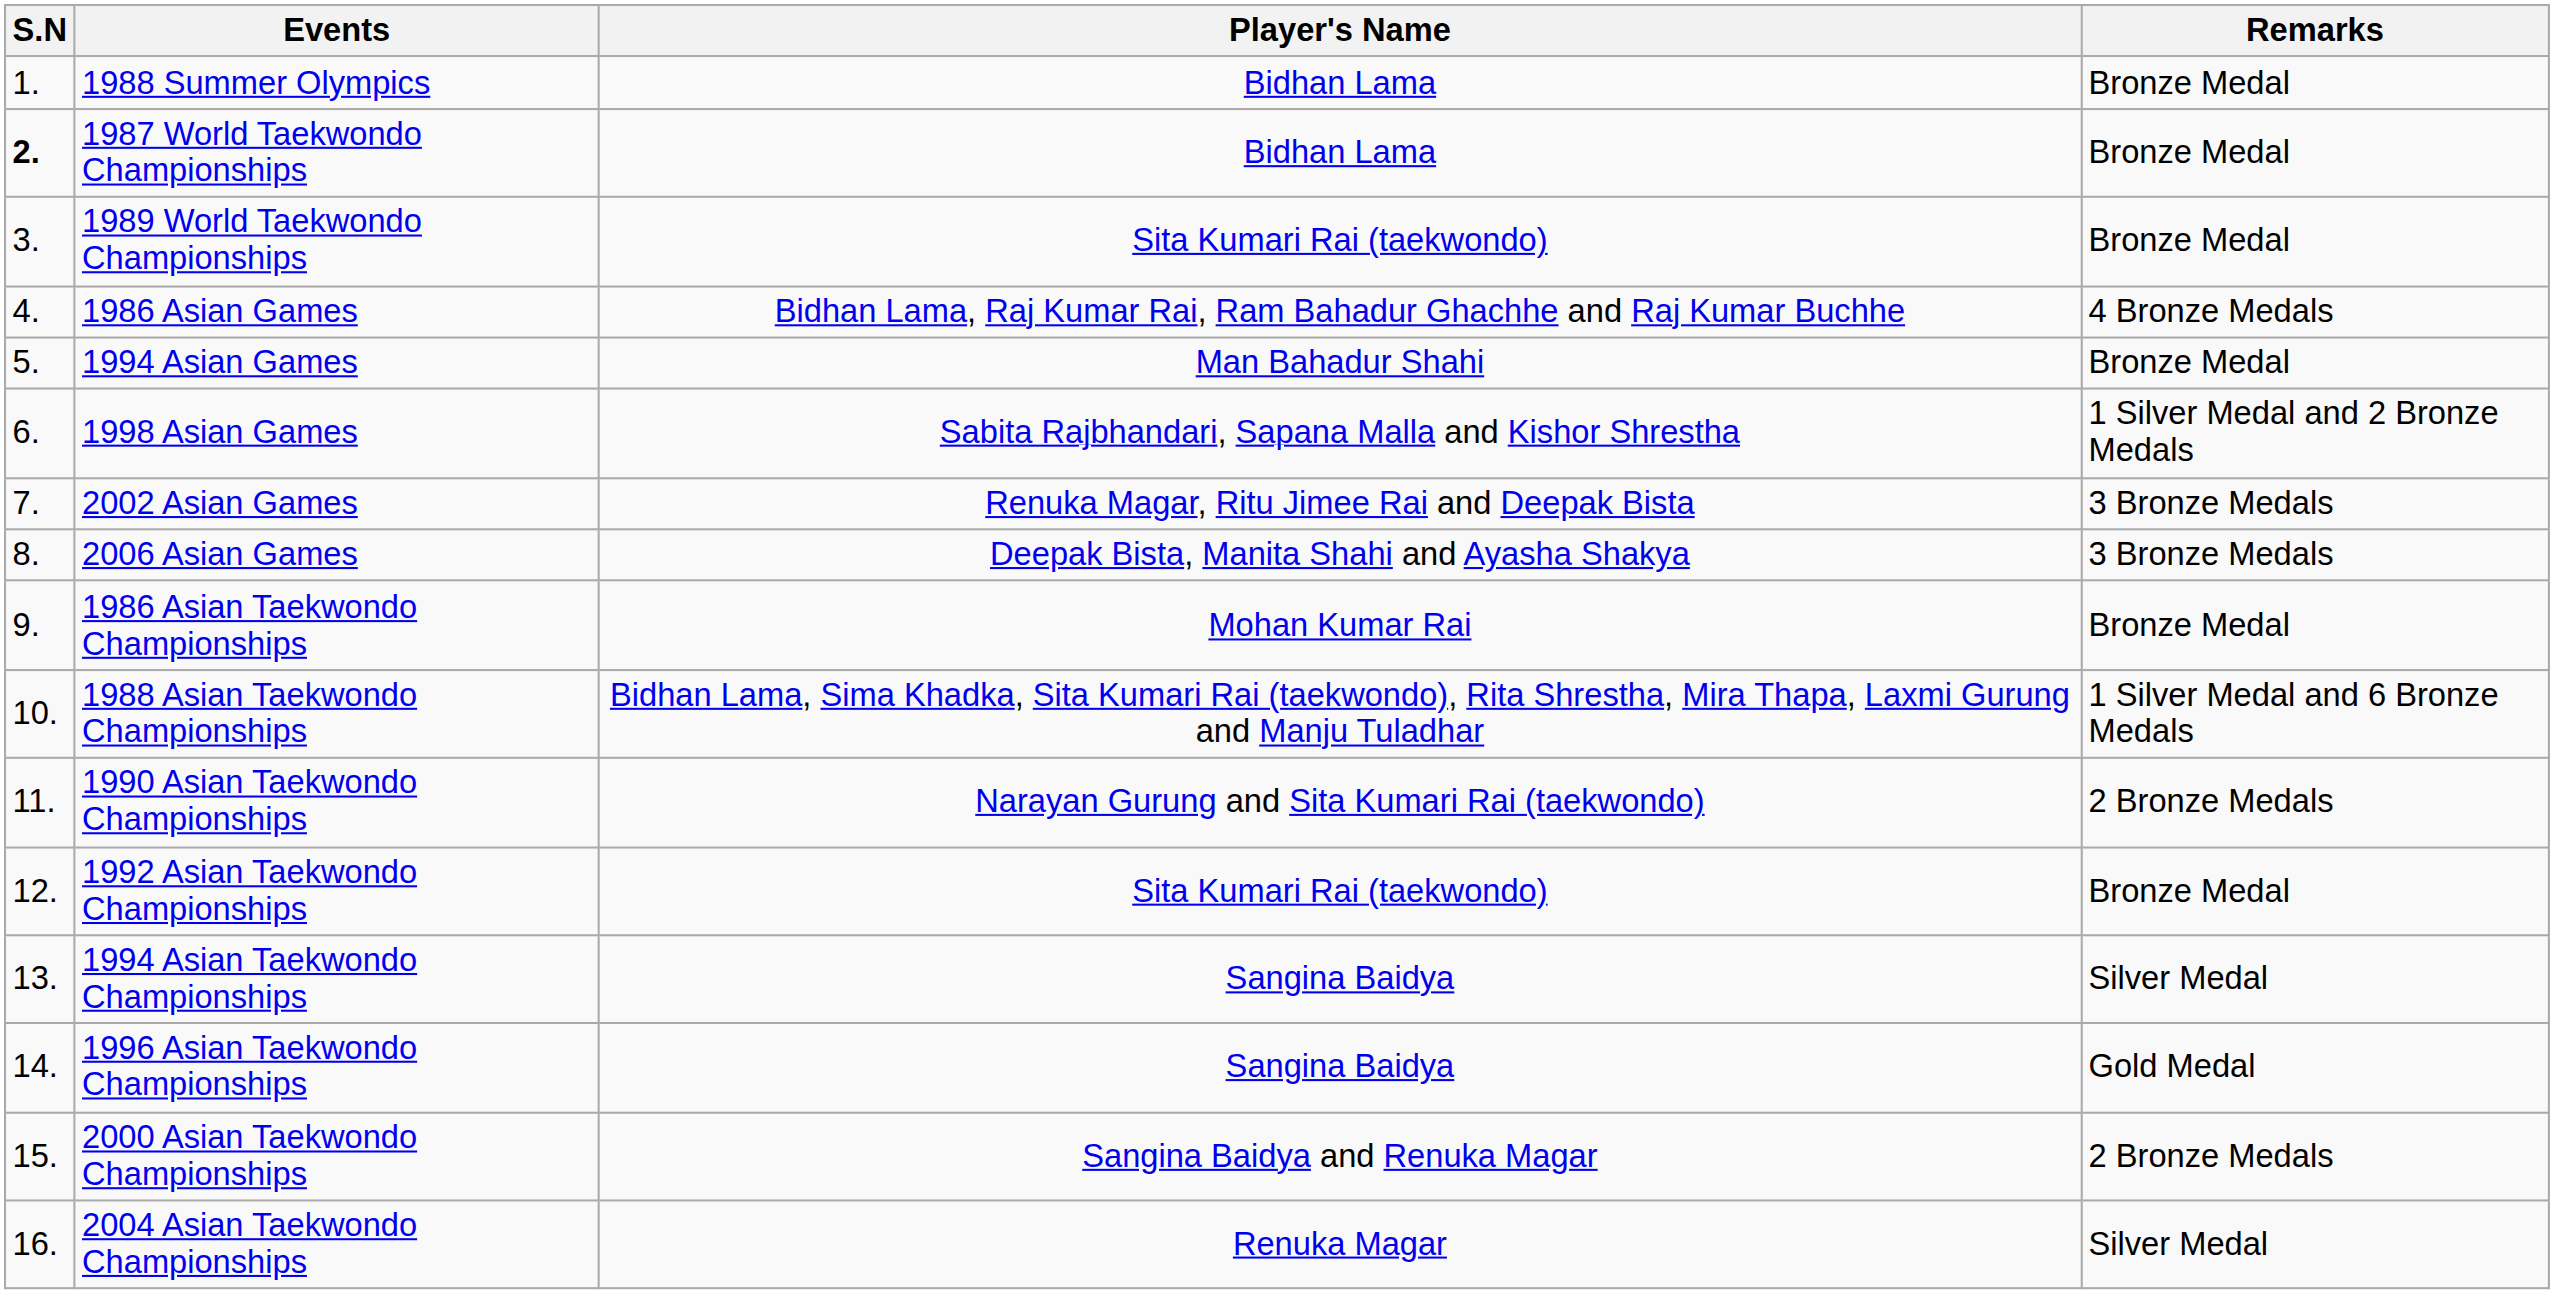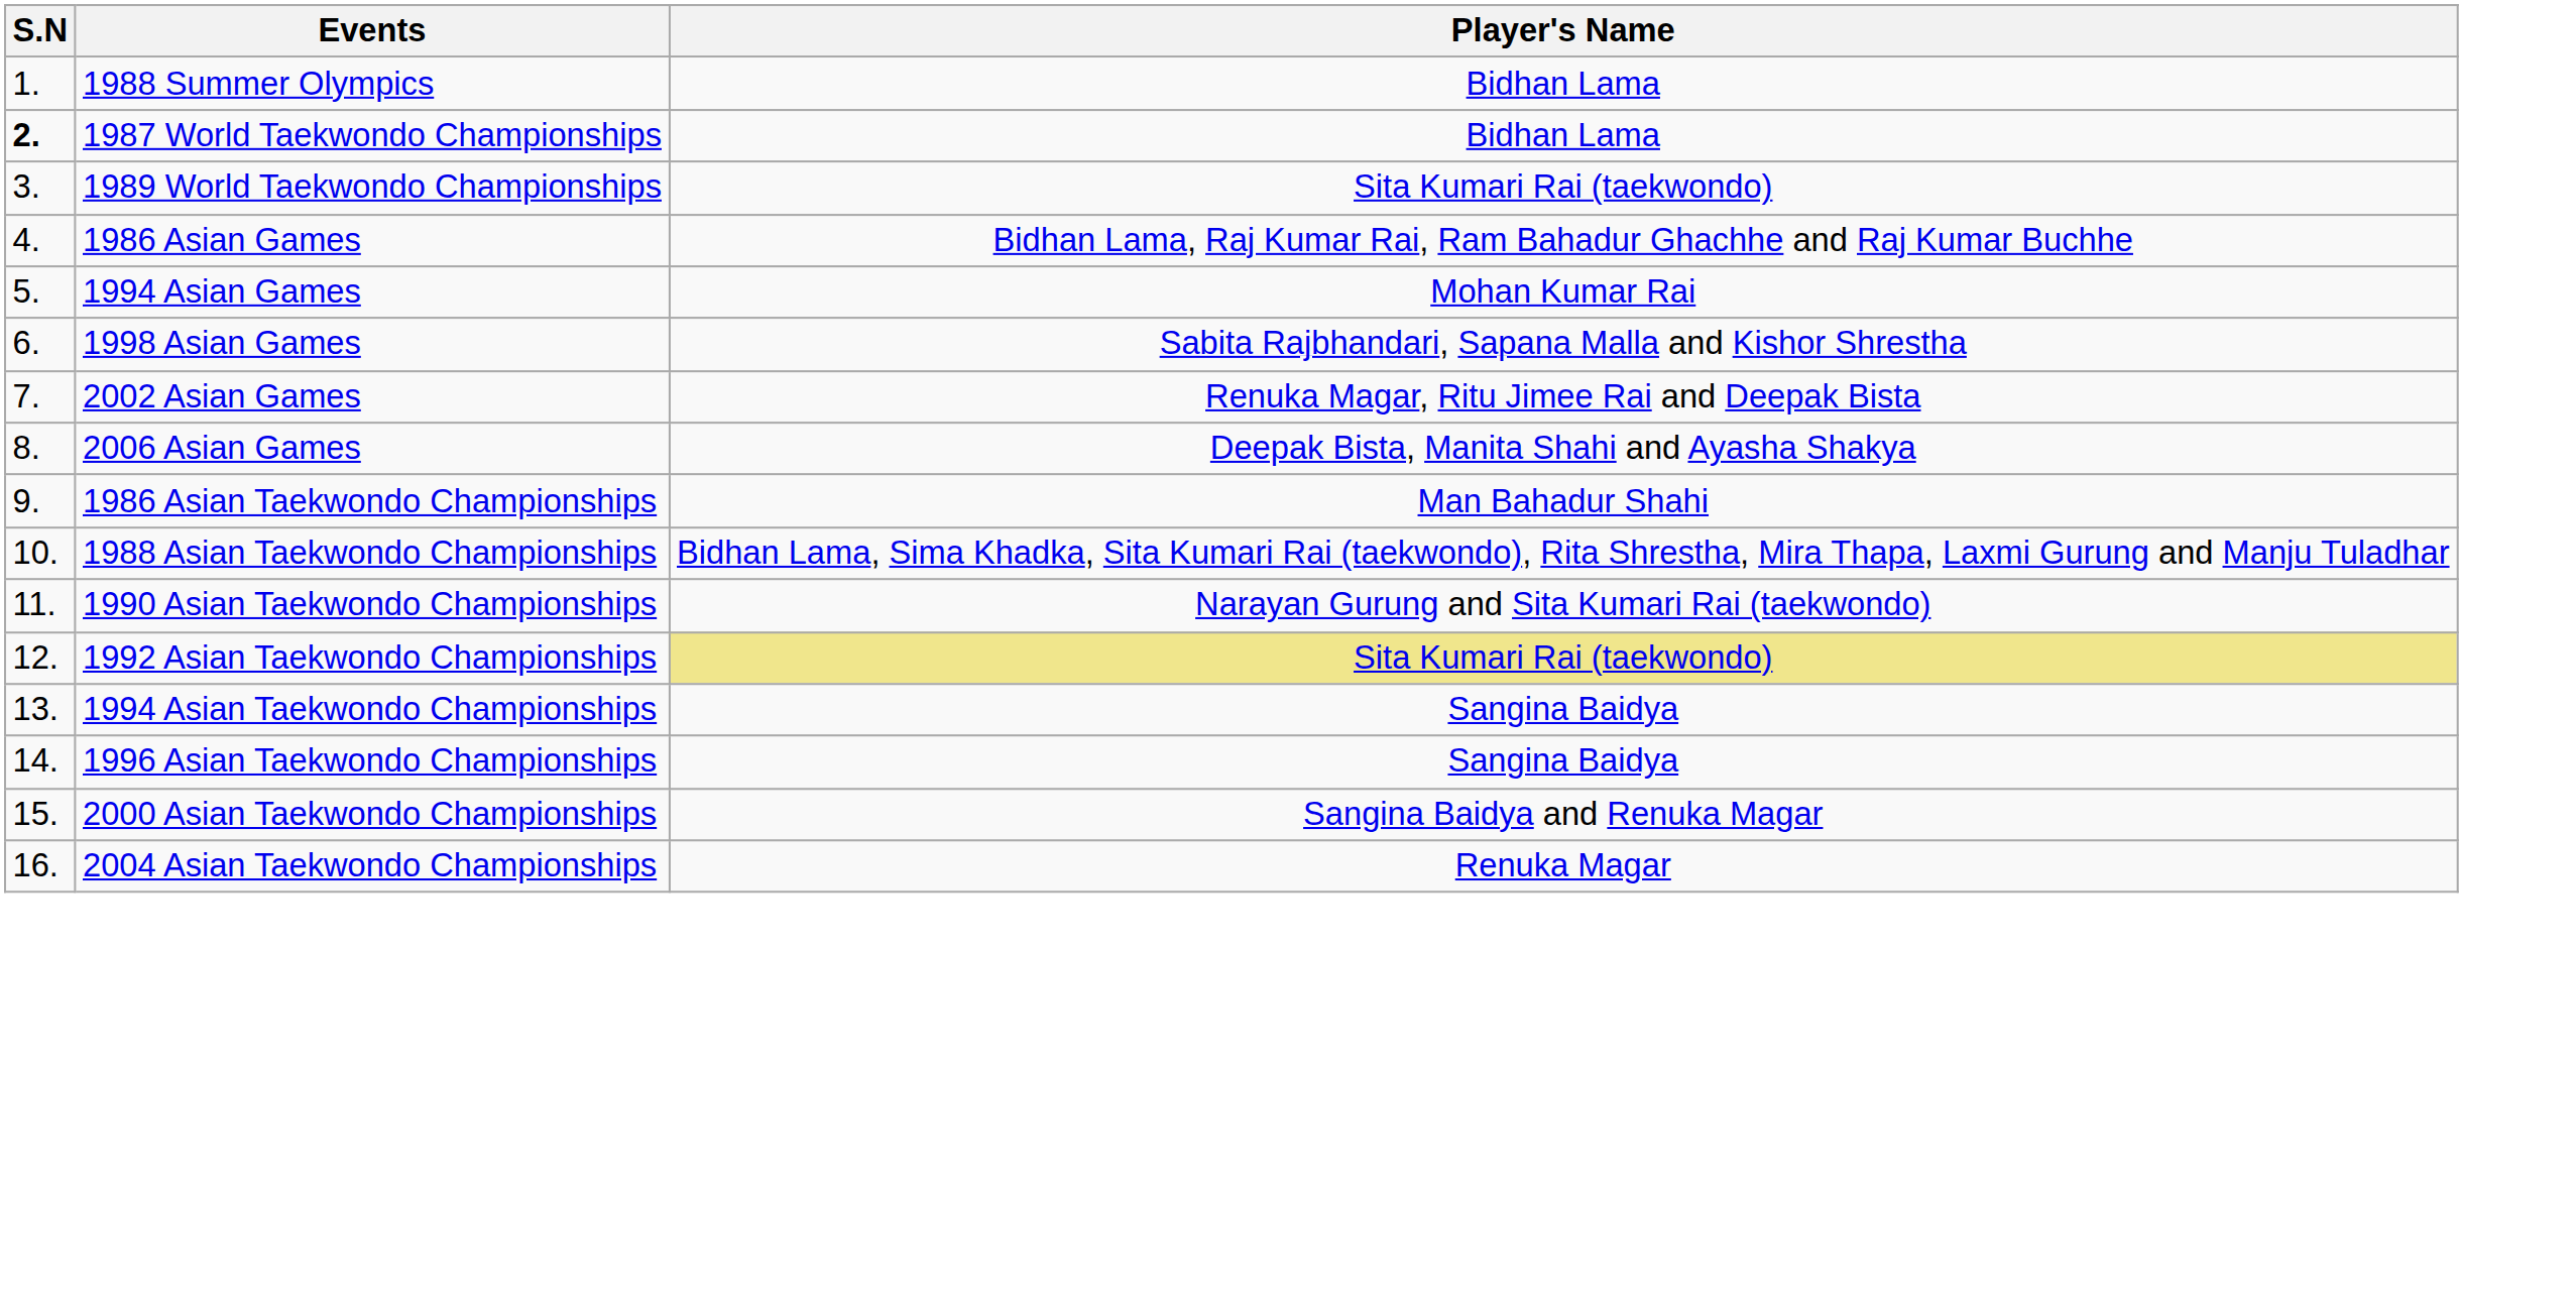- column: Remarks | Bronze Medal | Bronze Medal | Bronze Medal | 4 Bronze Medals | Bronze Medal | 1 Silver Medal and 2 Bronze Medals | 3 Bronze Medals | 3 Bronze Medals | Bronze Medal | 1 Silver Medal and 6 Bronze Medals | 2 Bronze Medals | Bronze Medal | Silver Medal | Gold Medal | 2 Bronze Medals | Silver Medal
1994 Asian Games | Player's Name: Man Bahadur Shahi -> Mohan Kumar Rai
1986 Asian Taekwondo Championships | Player's Name: Mohan Kumar Rai -> Man Bahadur Shahi
1992 Asian Taekwondo Championships | Player's Name: no background -> khaki background
